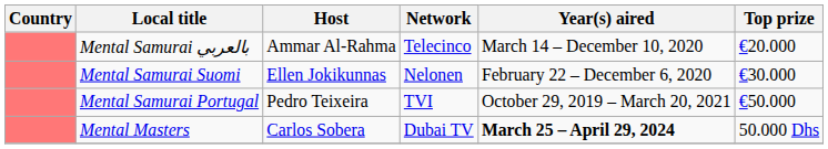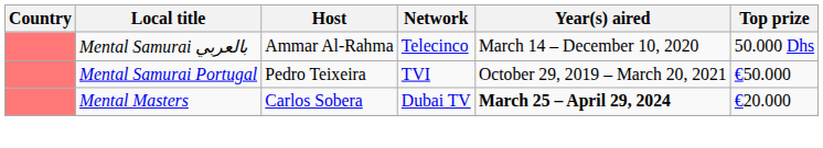Mental Samurai بالعربي | Top prize: €20.000 -> 50.000 Dhs
- row: Mental Samurai Suomi | Ellen Jokikunnas | Nelonen | February 22 – December 6, 2020 | €30.000
Mental Masters | Top prize: 50.000 Dhs -> €20.000
